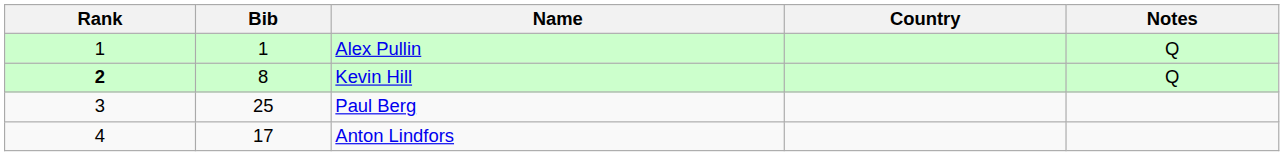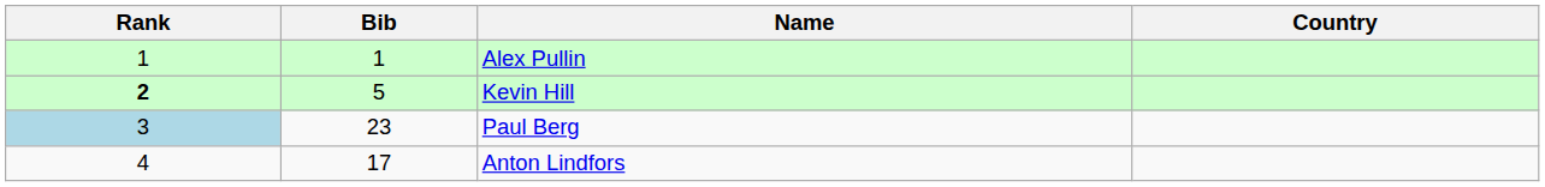- column: Notes | Q | Q
Kevin Hill | Bib: 8 -> 5
Paul Berg | Rank: no background -> lightblue background
Paul Berg | Bib: 25 -> 23
